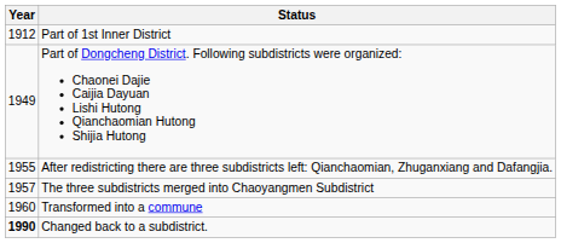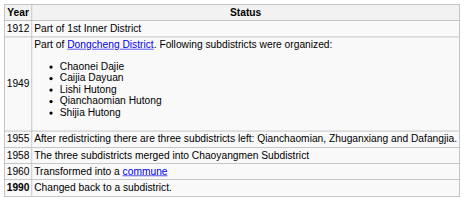The three subdistricts merged into Chaoyangmen Subdistrict | Year: 1957 -> 1958
